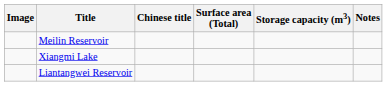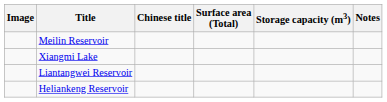+ row: Heliankeng Reservoir
